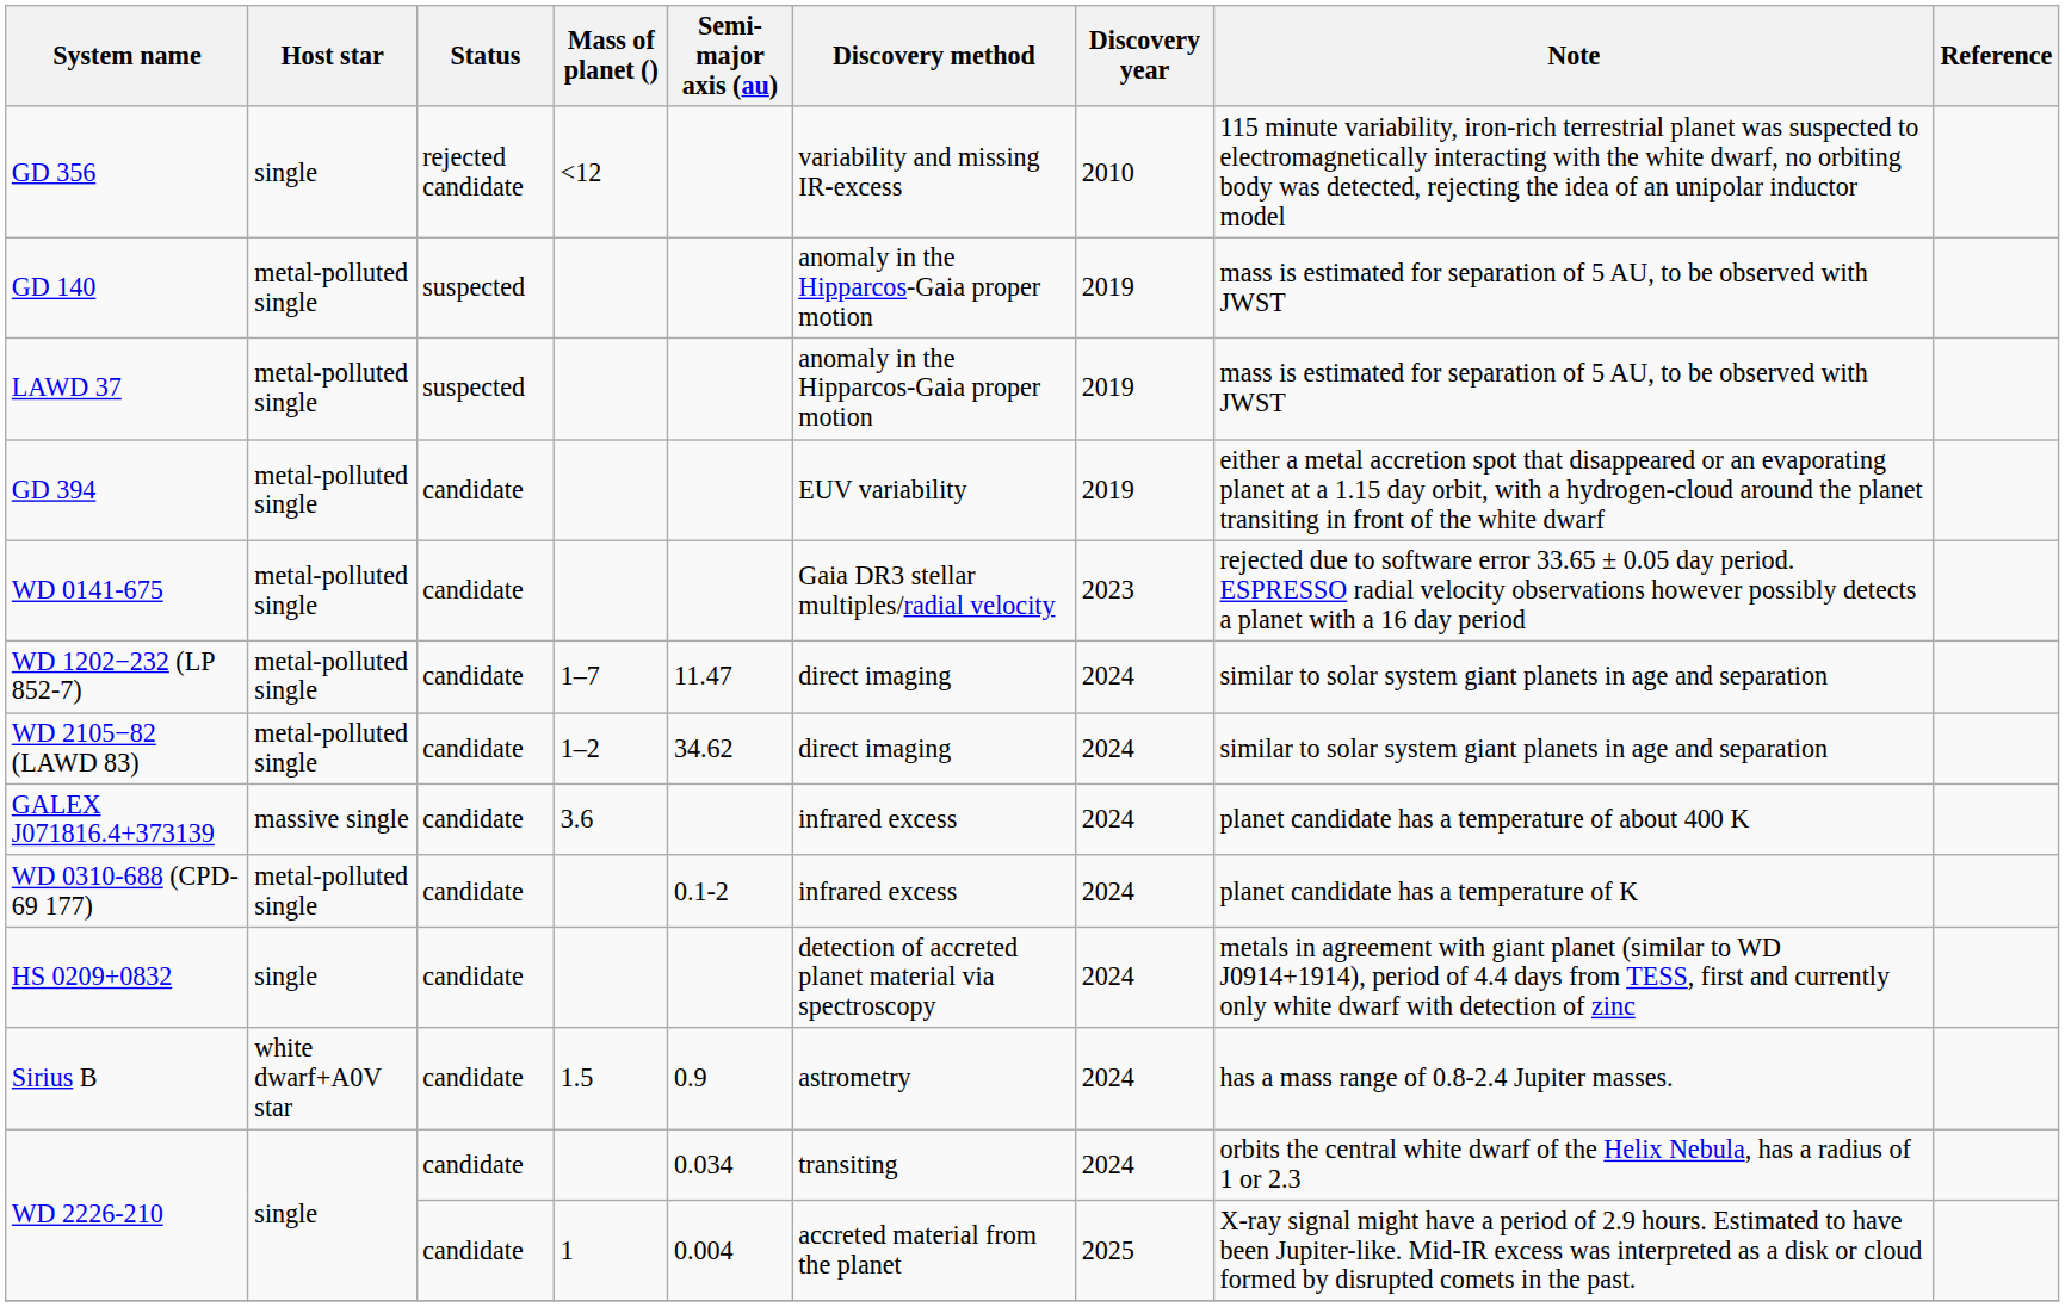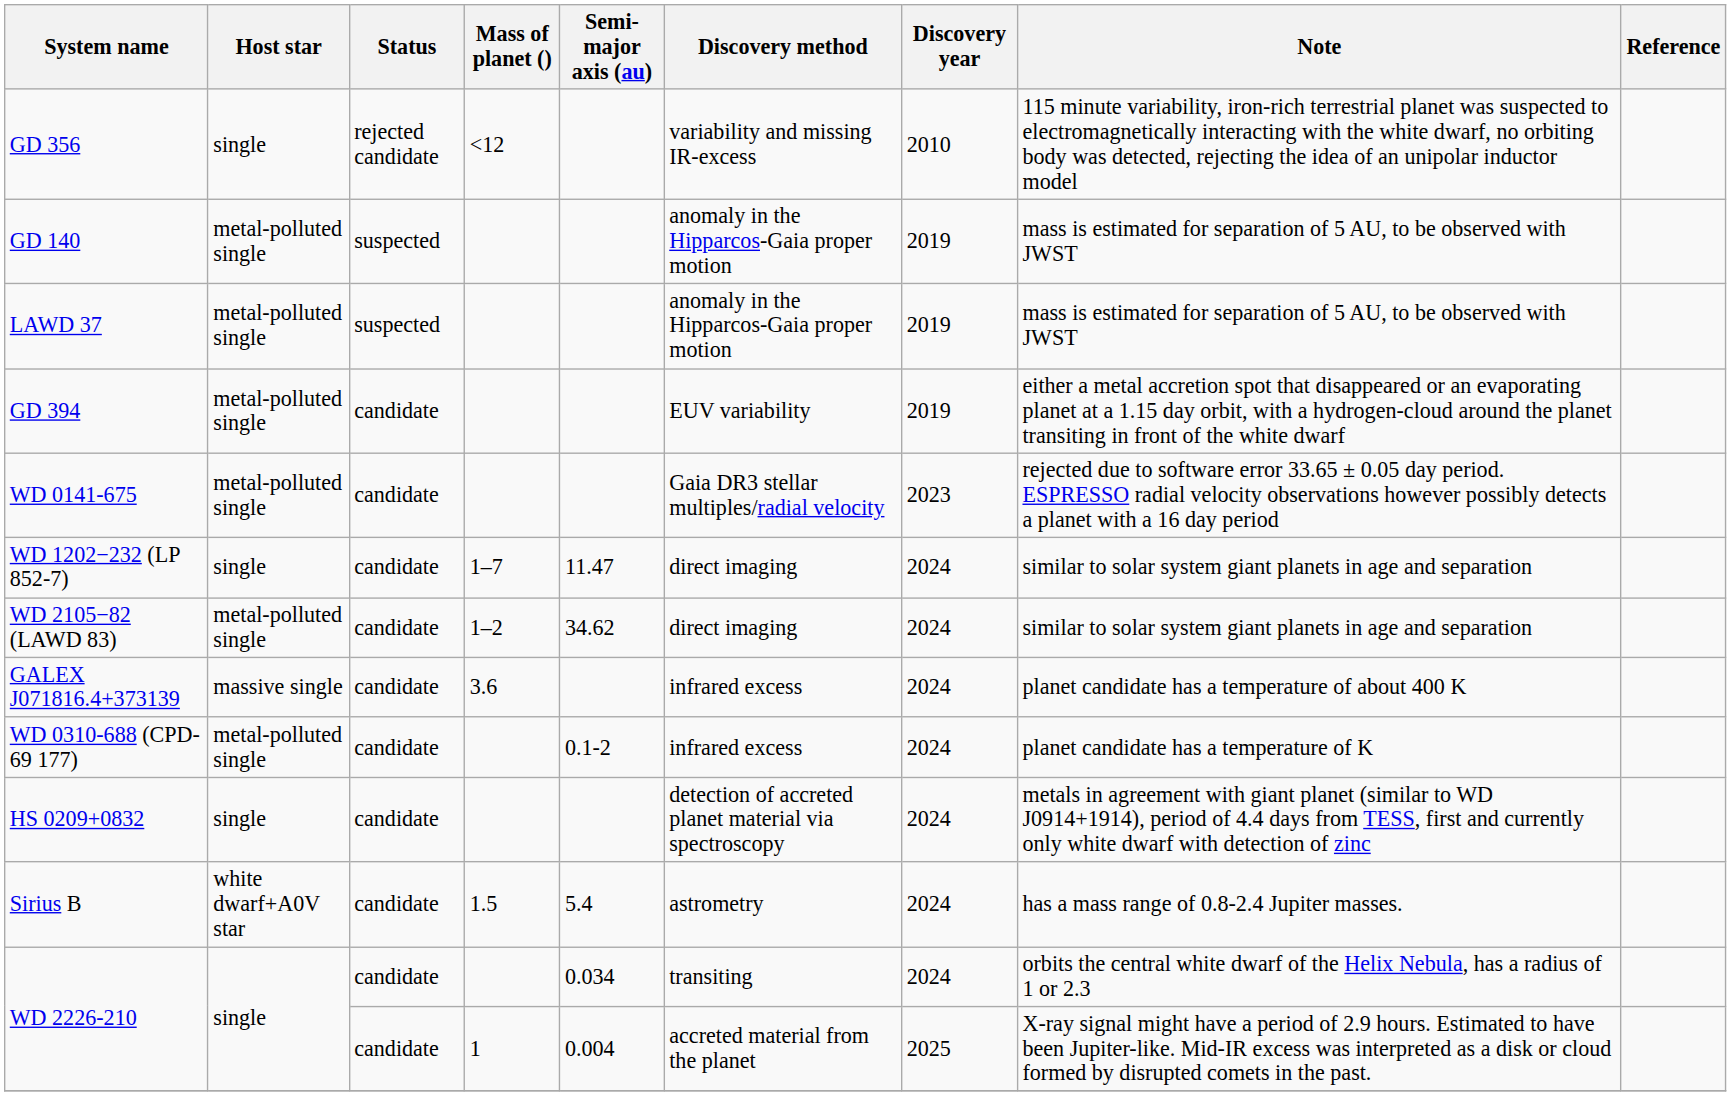WD 1202−232 (LP 852-7) | Host star: metal-polluted single -> single
Sirius B | Semi-major axis (au): 0.9 -> 5.4
